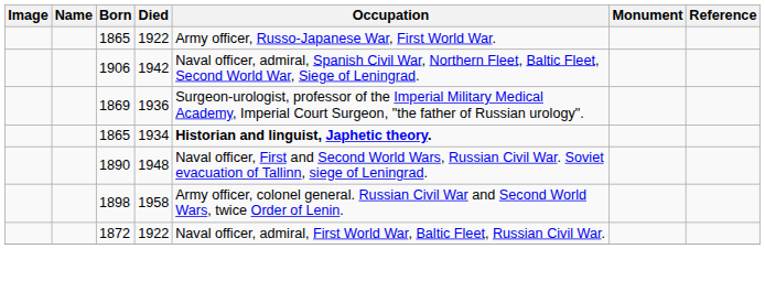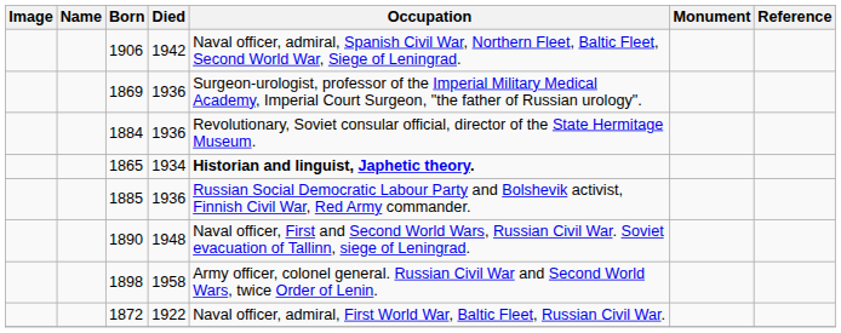- row: 1865 | 1922 | Army officer, Russo-Japanese War, First World War.
+ row: 1884 | 1936 | Revolutionary, Soviet consular official, director of the State Hermitage Museum.
+ row: 1885 | 1936 | Russian Social Democratic Labour Party and Bolshevik activist, Finnish Civil War, Red Army commander.
